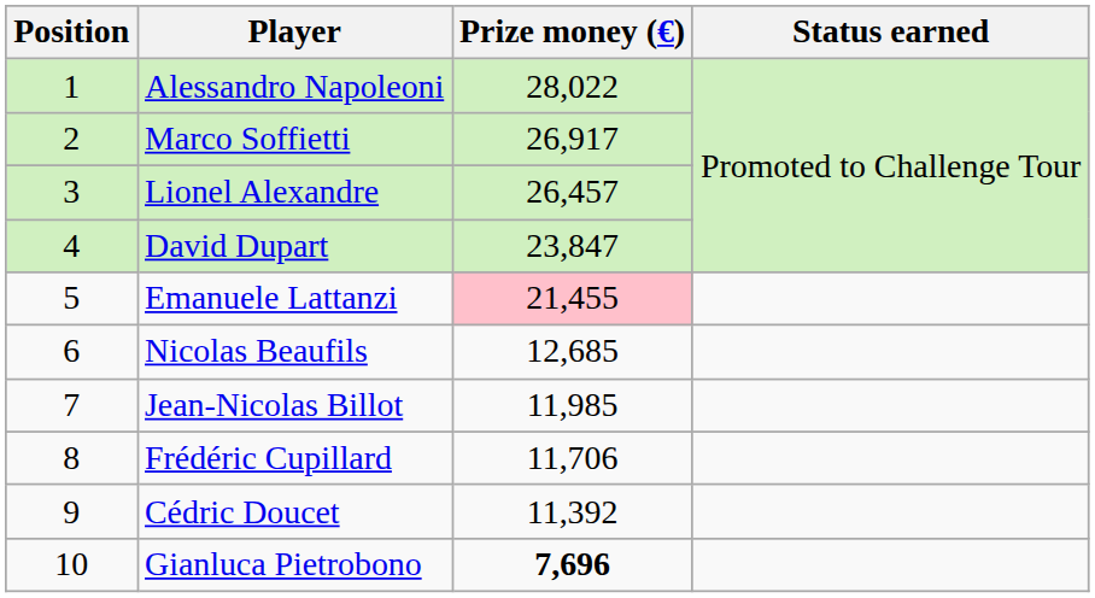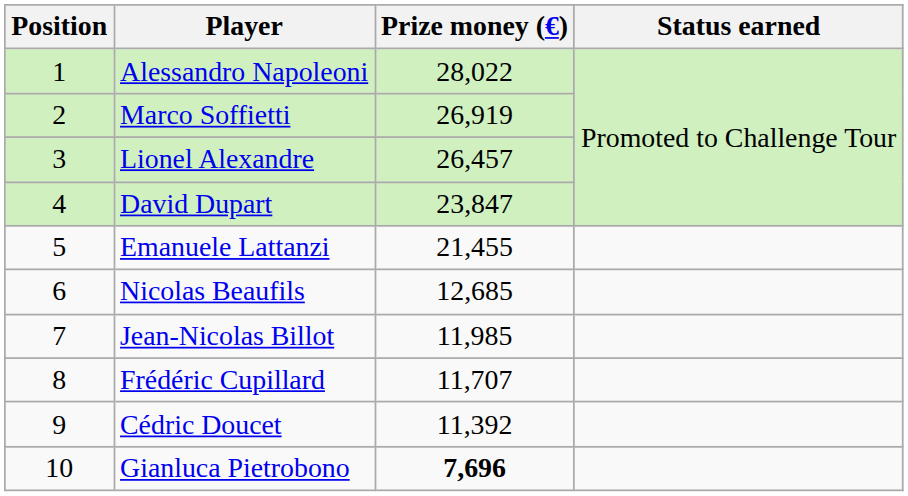Marco Soffietti | Prize money (€): 26,917 -> 26,919
Emanuele Lattanzi | Prize money (€): pink background -> no background
Frédéric Cupillard | Prize money (€): 11,706 -> 11,707
